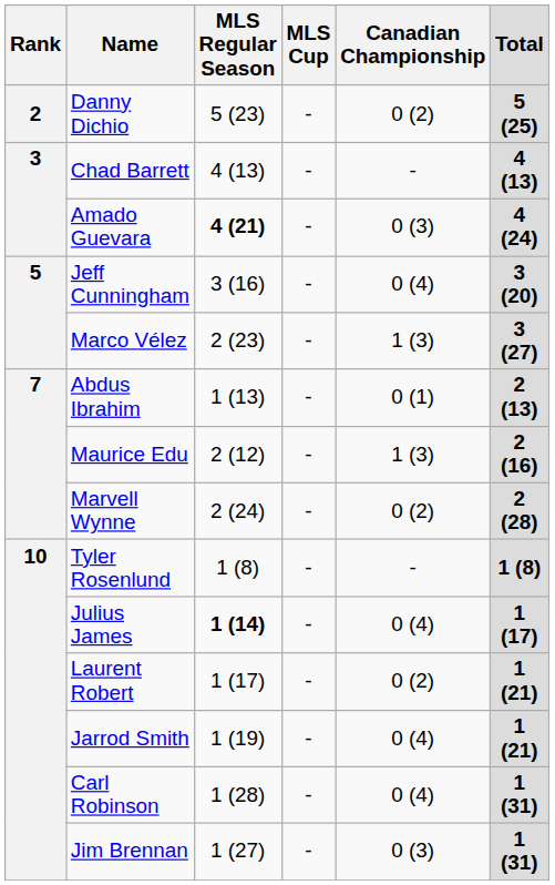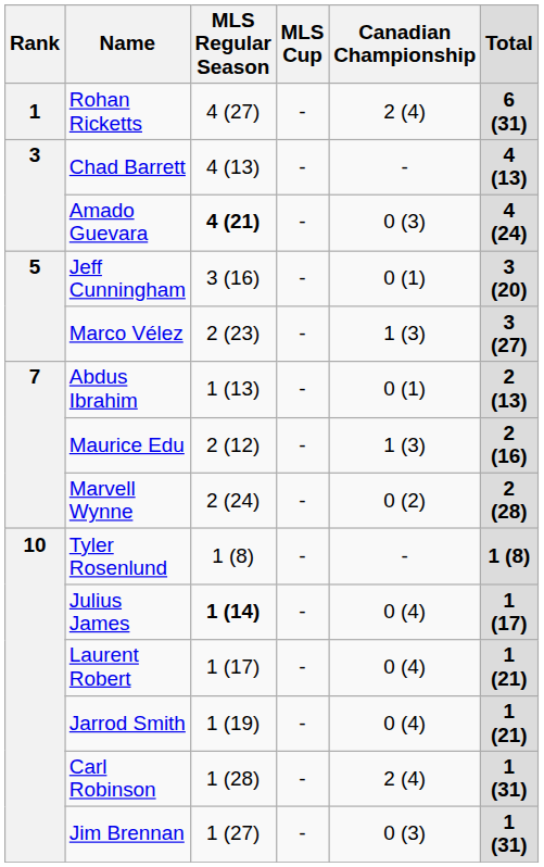+ row: 1 | Rohan Ricketts | 4 (27) | - | 2 (4) | 6 (31)
- row: 2 | Danny Dichio | 5 (23) | - | 0 (2) | 5 (25)
Jeff Cunningham | Canadian Championship: 0 (4) -> 0 (1)
Laurent Robert | Canadian Championship: 0 (2) -> 0 (4)
Carl Robinson | Canadian Championship: 0 (4) -> 2 (4)
